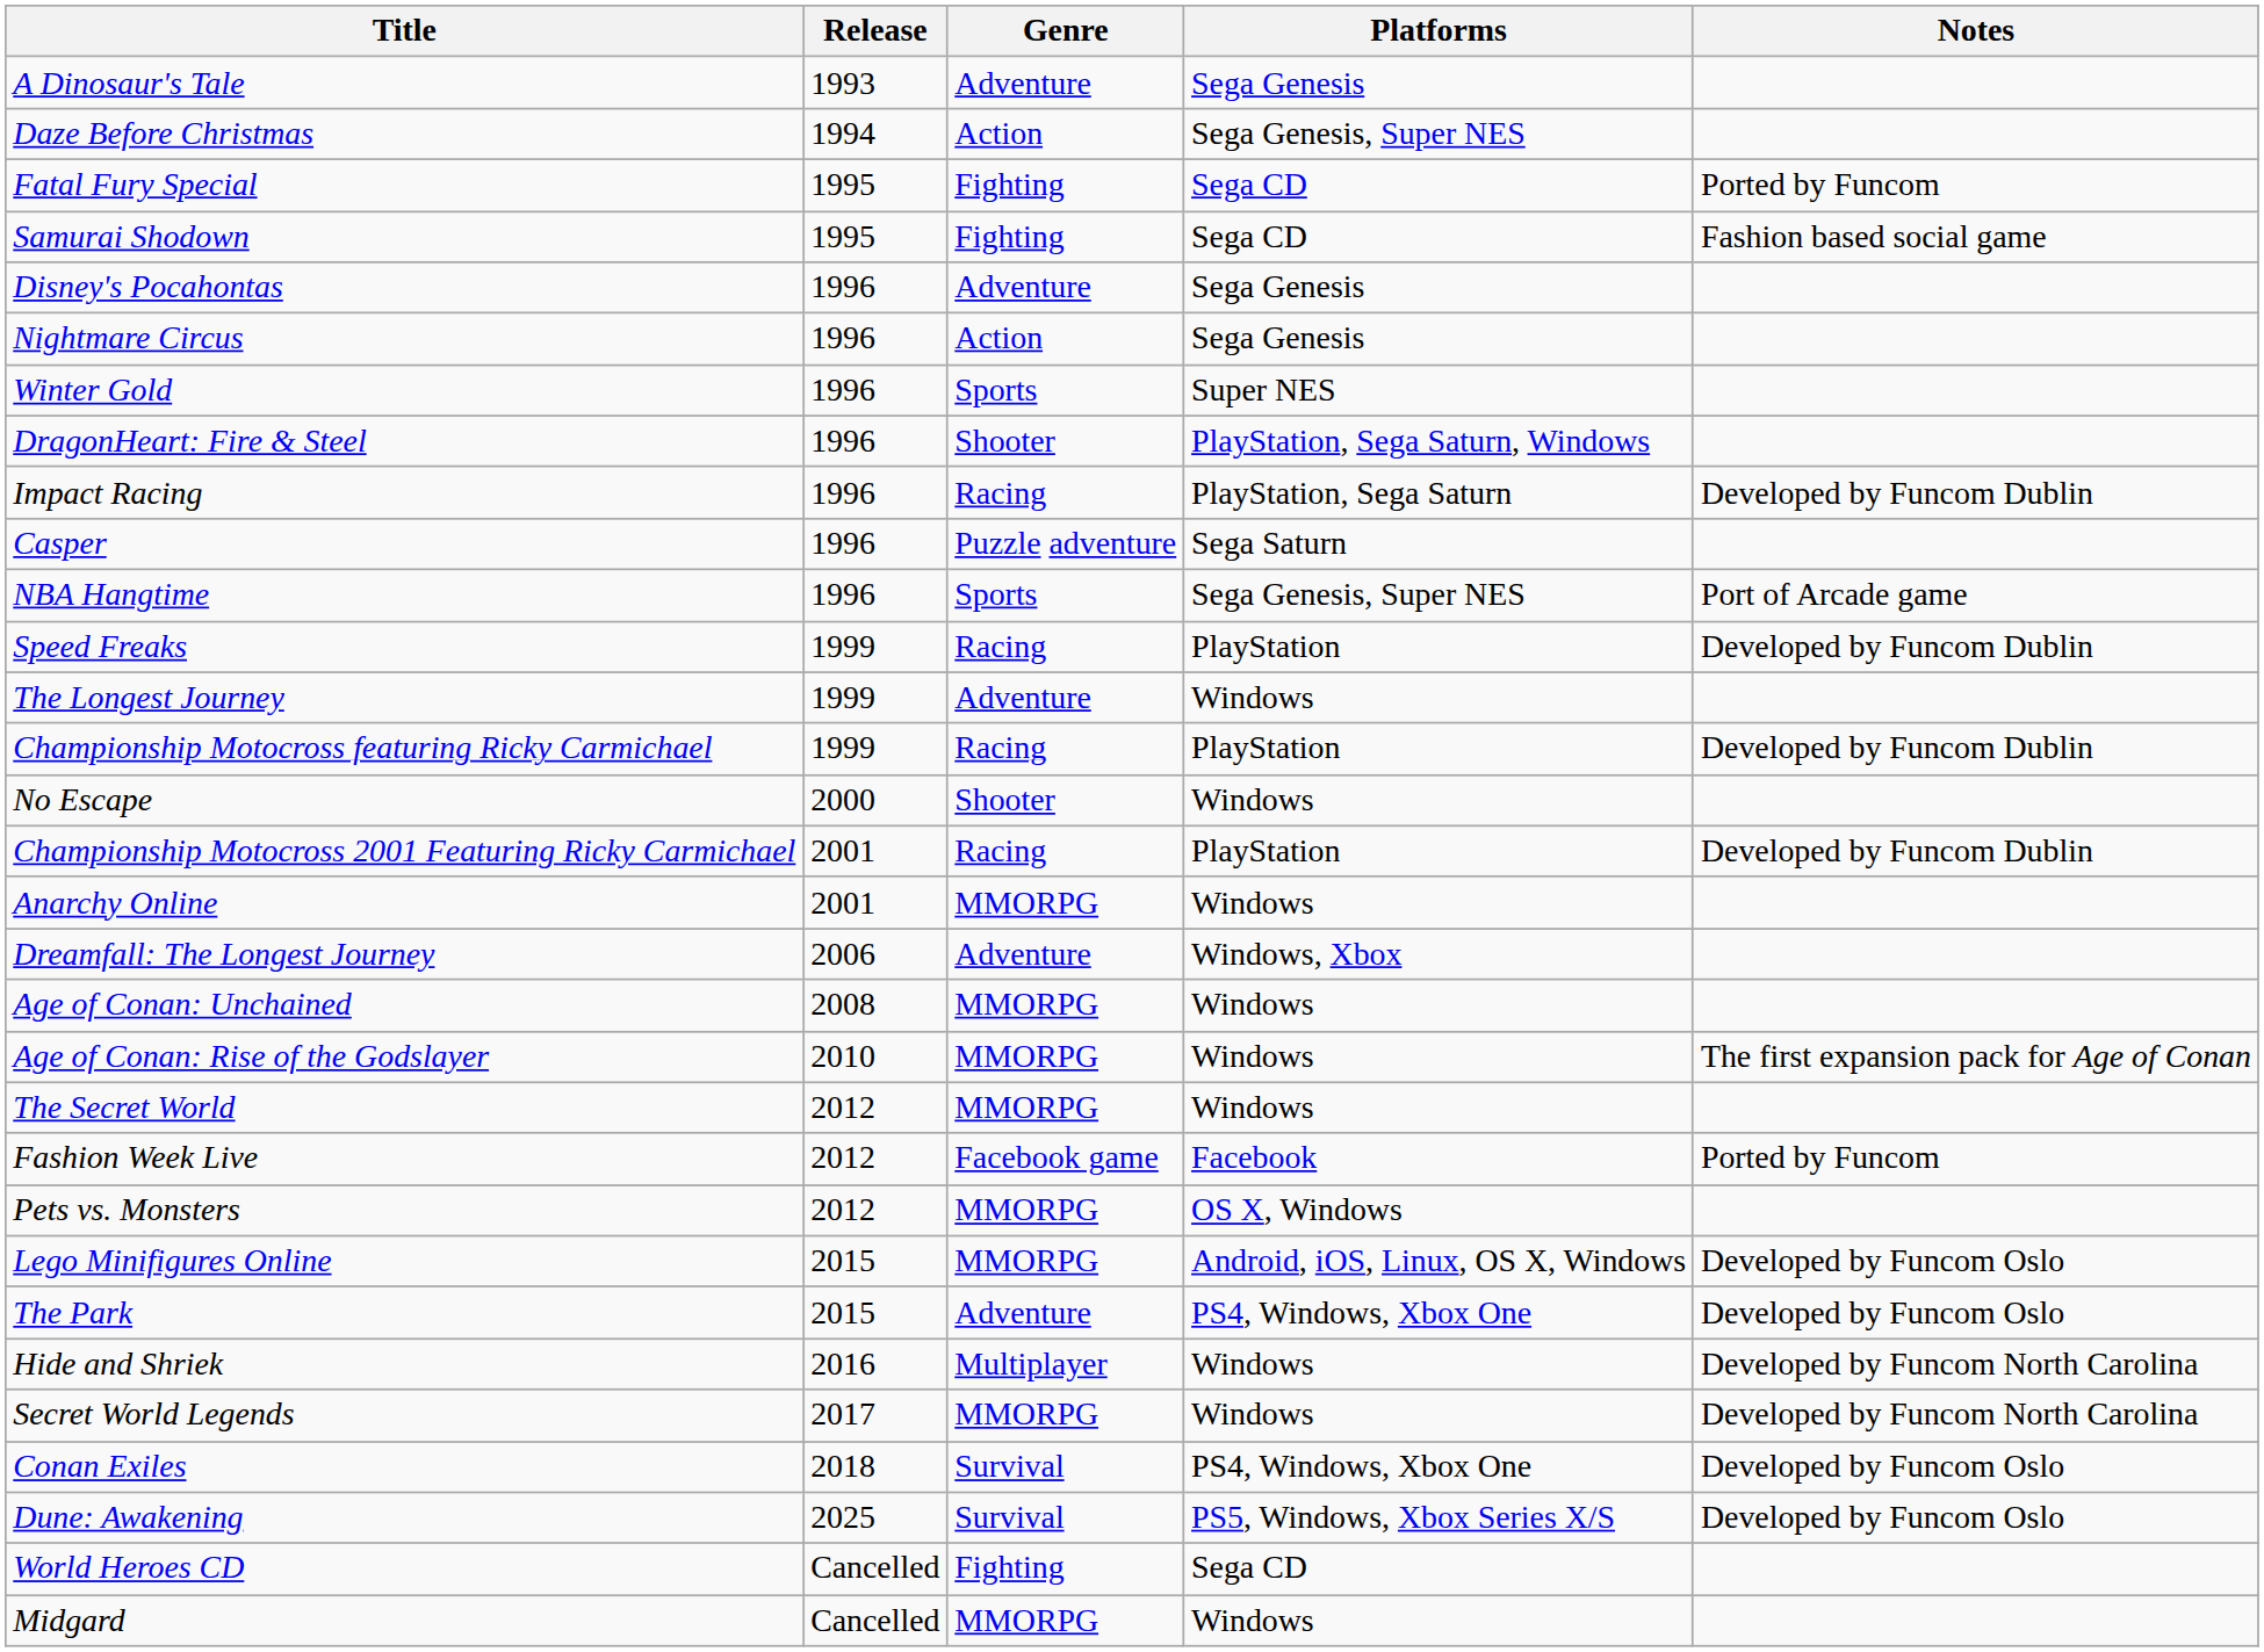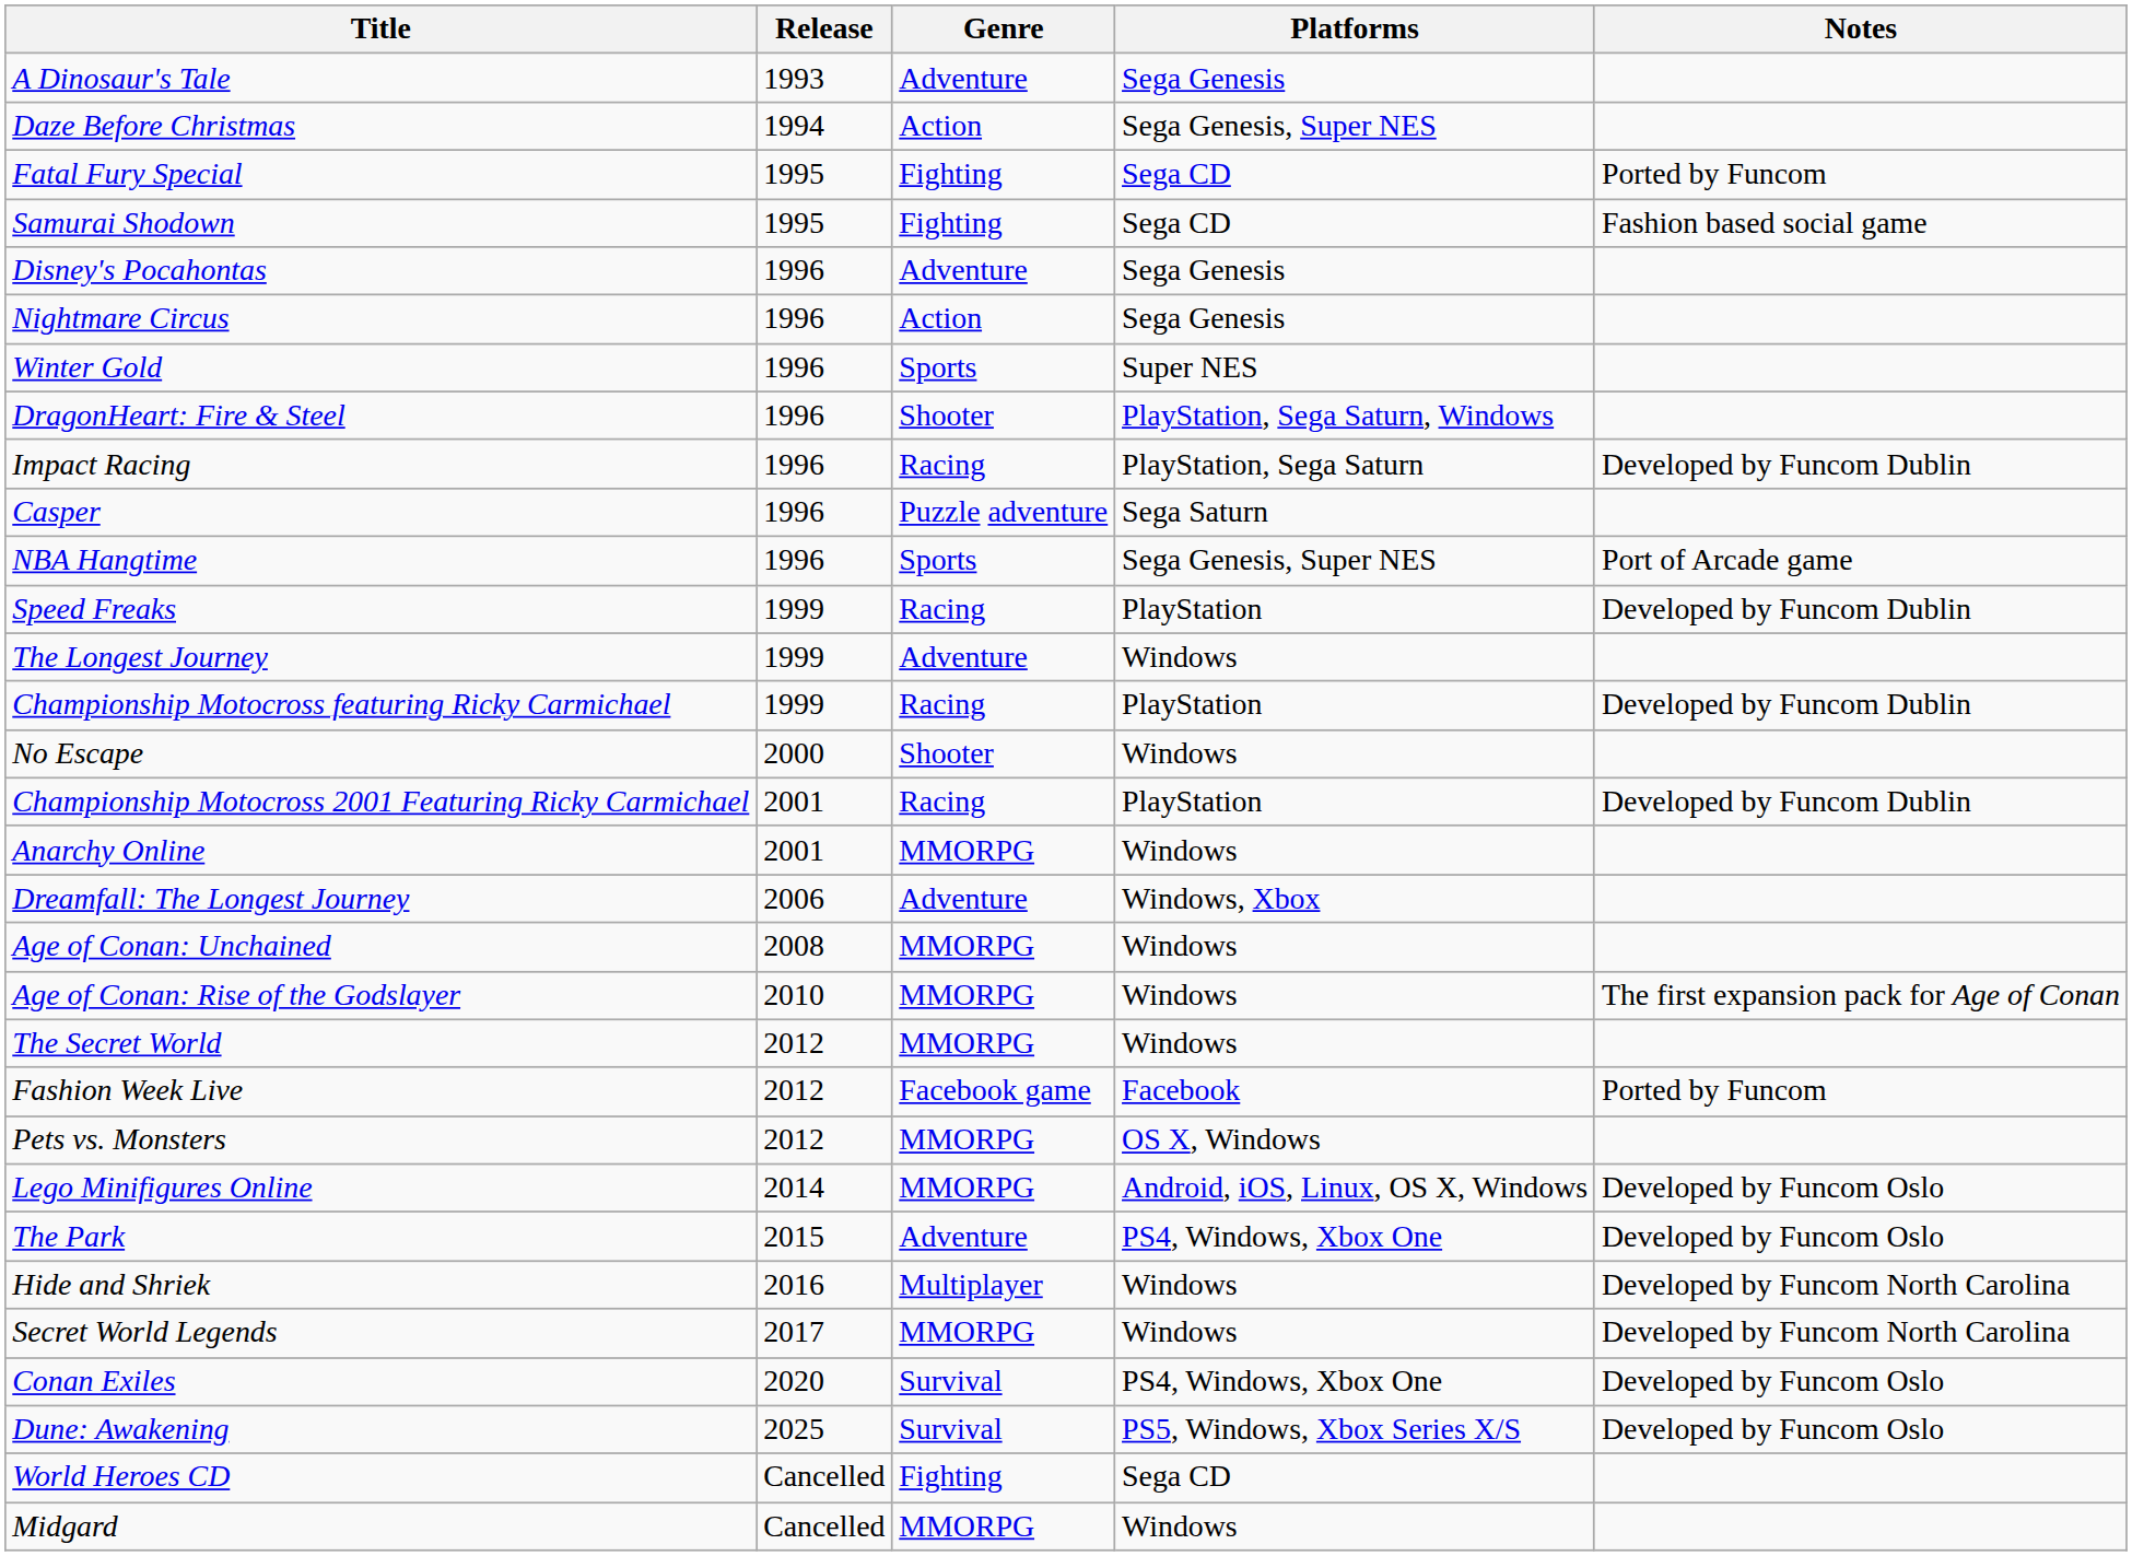Lego Minifigures Online | Release: 2015 -> 2014
Conan Exiles | Release: 2018 -> 2020
